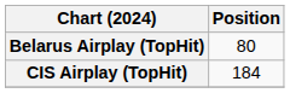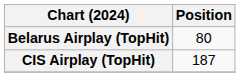CIS Airplay (TopHit) | Position: 184 -> 187
